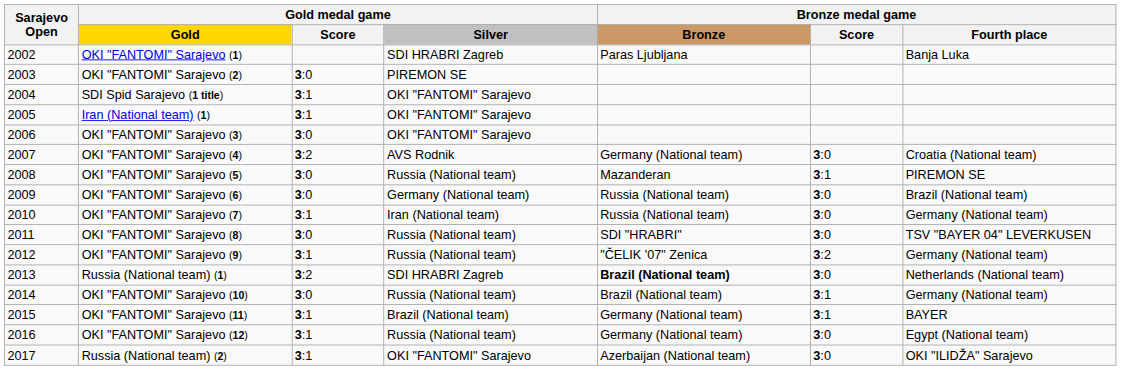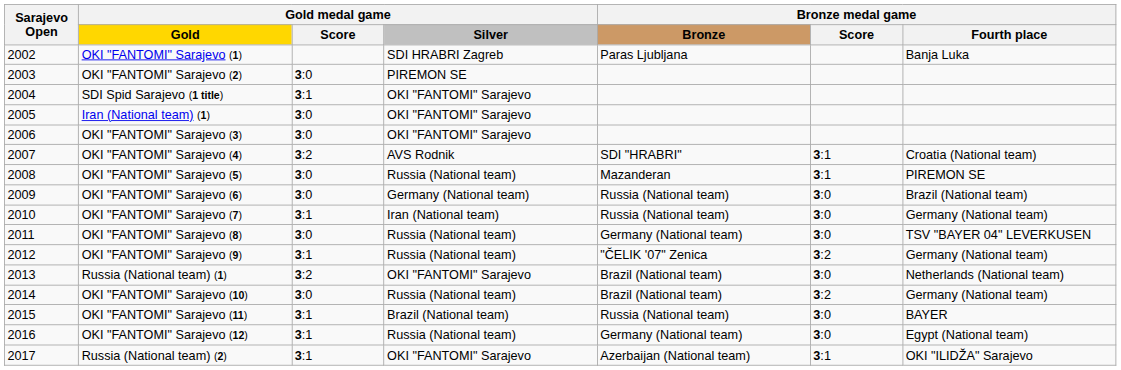Iran (National team) (1) | Gold medal game / Score: 3:1 -> 3:0
OKI "FANTOMI" Sarajevo (4) | Bronze medal game / Bronze: Germany (National team) -> SDI "HRABRI"
OKI "FANTOMI" Sarajevo (4) | Bronze medal game / Score: 3:0 -> 3:1
OKI "FANTOMI" Sarajevo (8) | Bronze medal game / Bronze: SDI "HRABRI" -> Germany (National team)
Russia (National team) (1) | Gold medal game / Silver: SDI HRABRI Zagreb -> OKI "FANTOMI" Sarajevo
Russia (National team) (1) | Bronze medal game / Bronze: bold -> normal
OKI "FANTOMI" Sarajevo (10) | Bronze medal game / Score: 3:1 -> 3:2
OKI "FANTOMI" Sarajevo (11) | Bronze medal game / Bronze: Germany (National team) -> Russia (National team)
OKI "FANTOMI" Sarajevo (11) | Bronze medal game / Score: 3:1 -> 3:0
Russia (National team) (2) | Bronze medal game / Score: 3:0 -> 3:1
